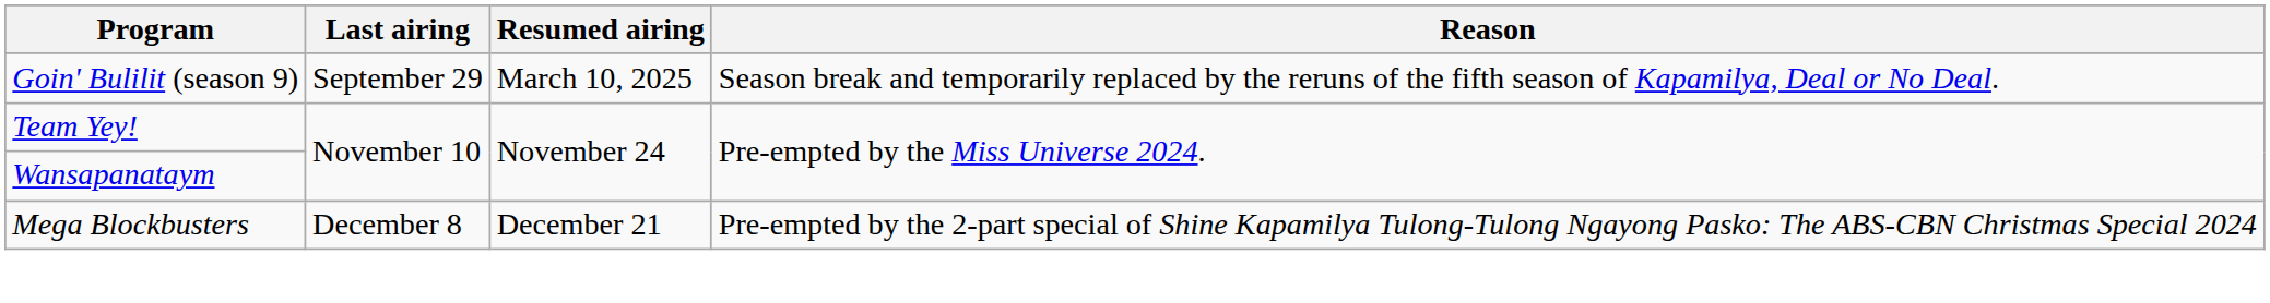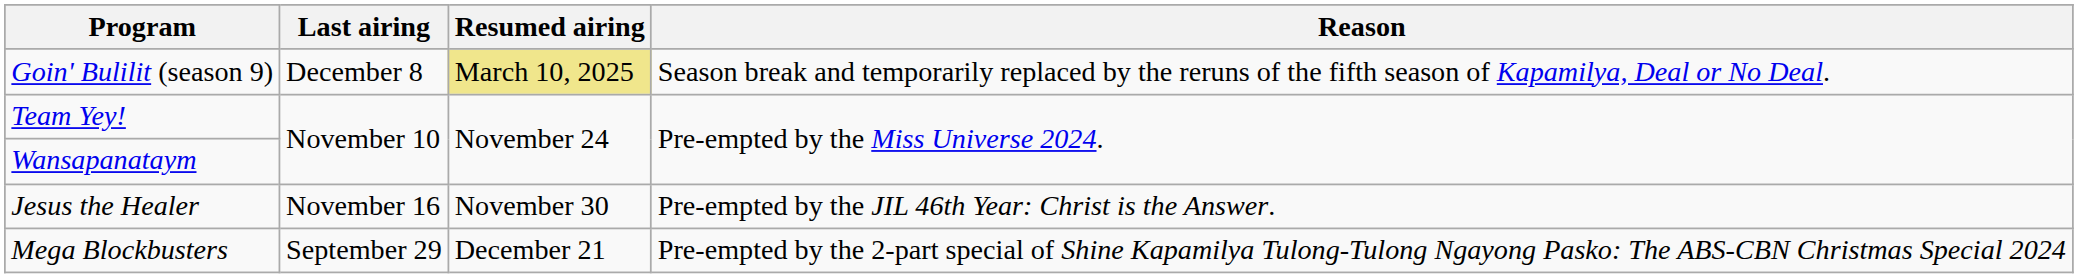Goin' Bulilit (season 9) | Last airing: September 29 -> December 8
Goin' Bulilit (season 9) | Resumed airing: no background -> khaki background
+ row: Jesus the Healer | November 16 | November 30 | Pre-empted by the JIL 46th Year: Christ is the Answer.
Mega Blockbusters | Last airing: December 8 -> September 29
